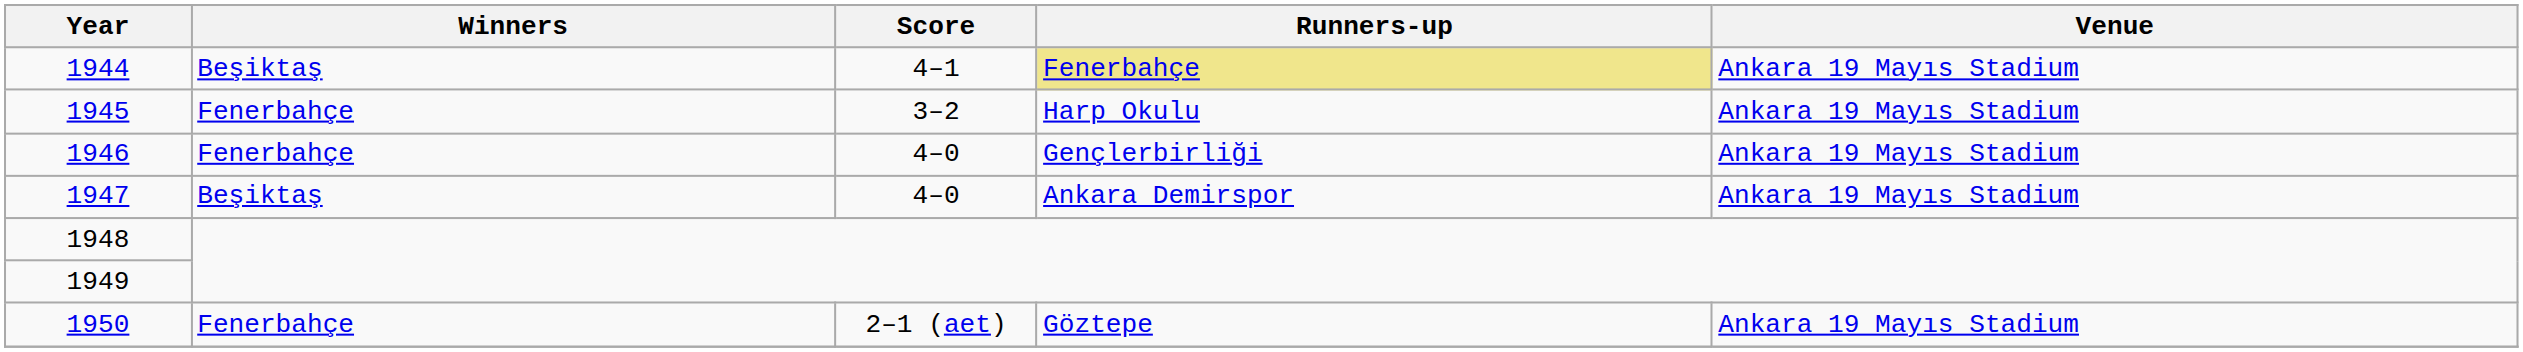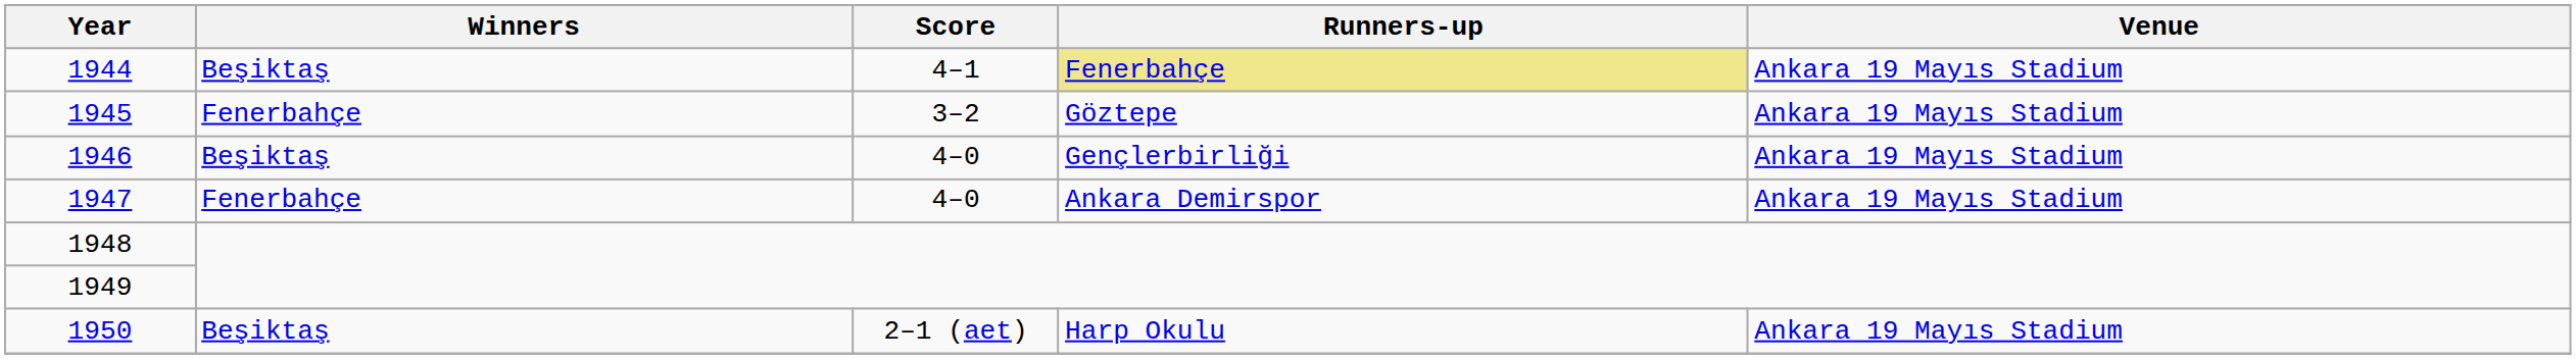1945 | Runners-up: Harp Okulu -> Göztepe
1946 | Winners: Fenerbahçe -> Beşiktaş
1947 | Winners: Beşiktaş -> Fenerbahçe
1950 | Winners: Fenerbahçe -> Beşiktaş
1950 | Runners-up: Göztepe -> Harp Okulu
